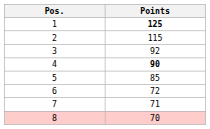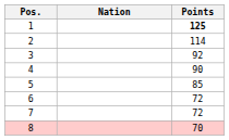+ column: Nation
2 | Points: 115 -> 114
4 | Points: bold -> normal
7 | Points: 71 -> 72
